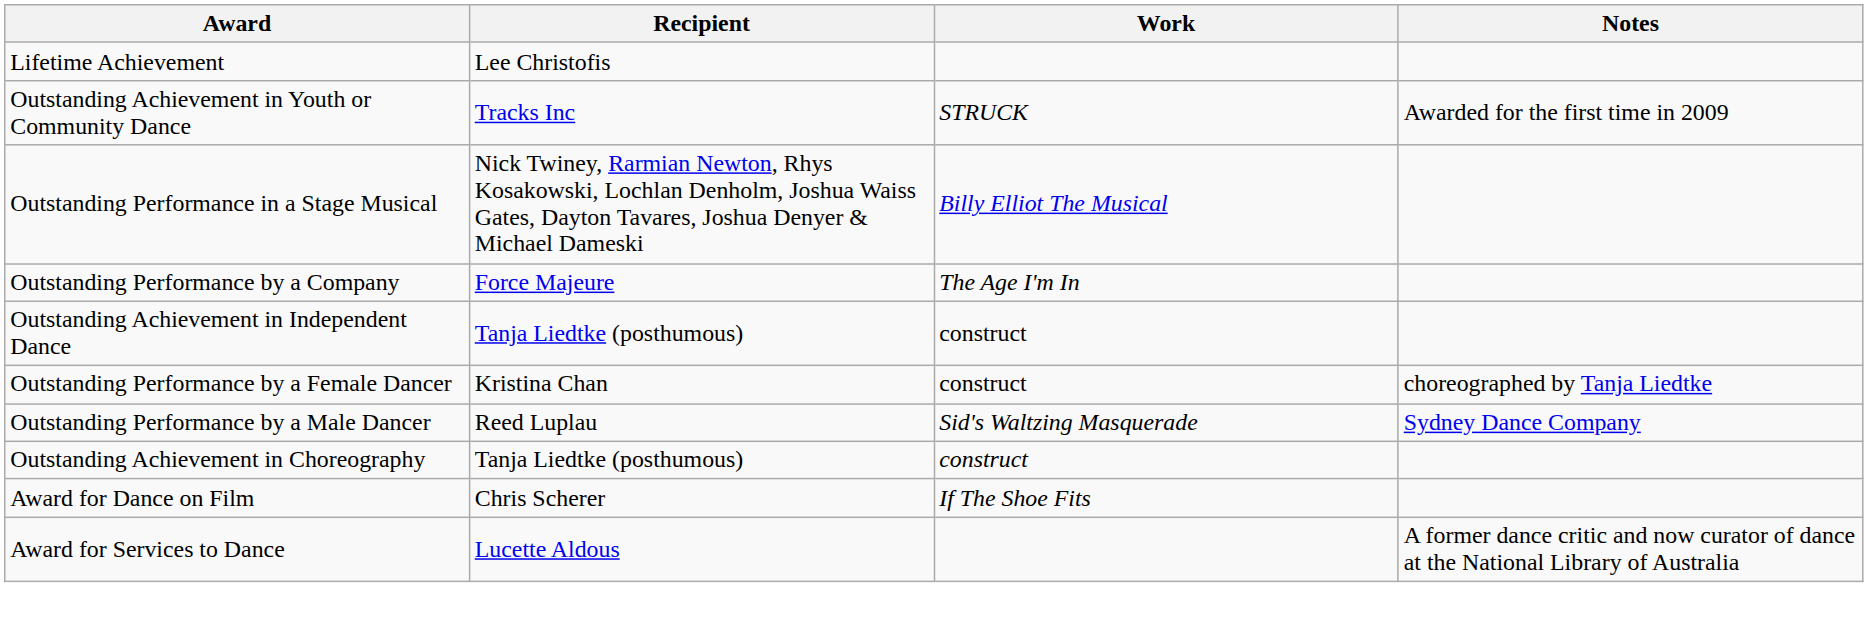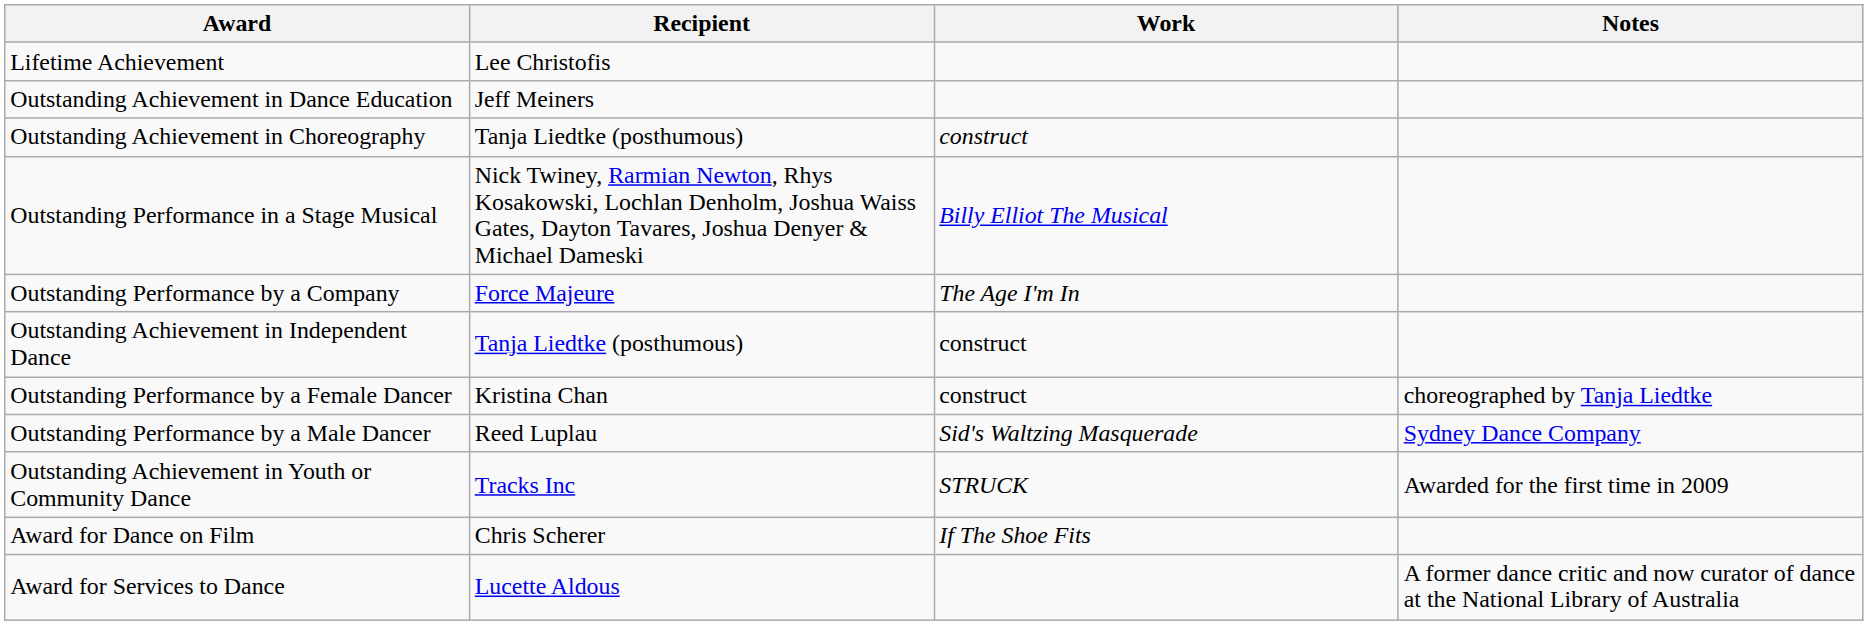+ row: Outstanding Achievement in Dance Education | Jeff Meiners
rows swapped: Outstanding Achievement in Youth or Community Dance <-> Outstanding Achievement in Choreography
